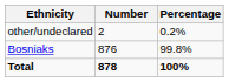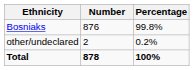rows swapped: Bosniaks <-> other/undeclared
